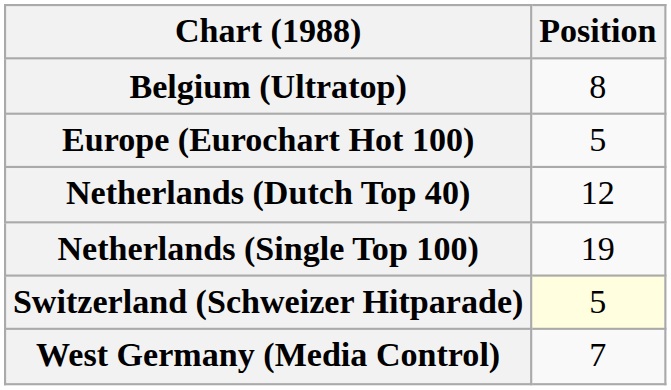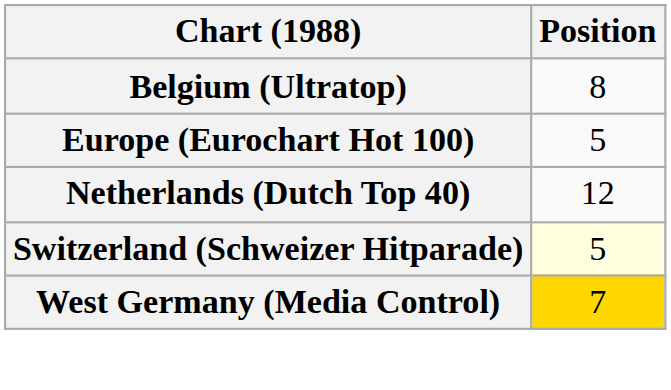- row: Netherlands (Single Top 100) | 19
West Germany (Media Control) | Position: no background -> gold background
